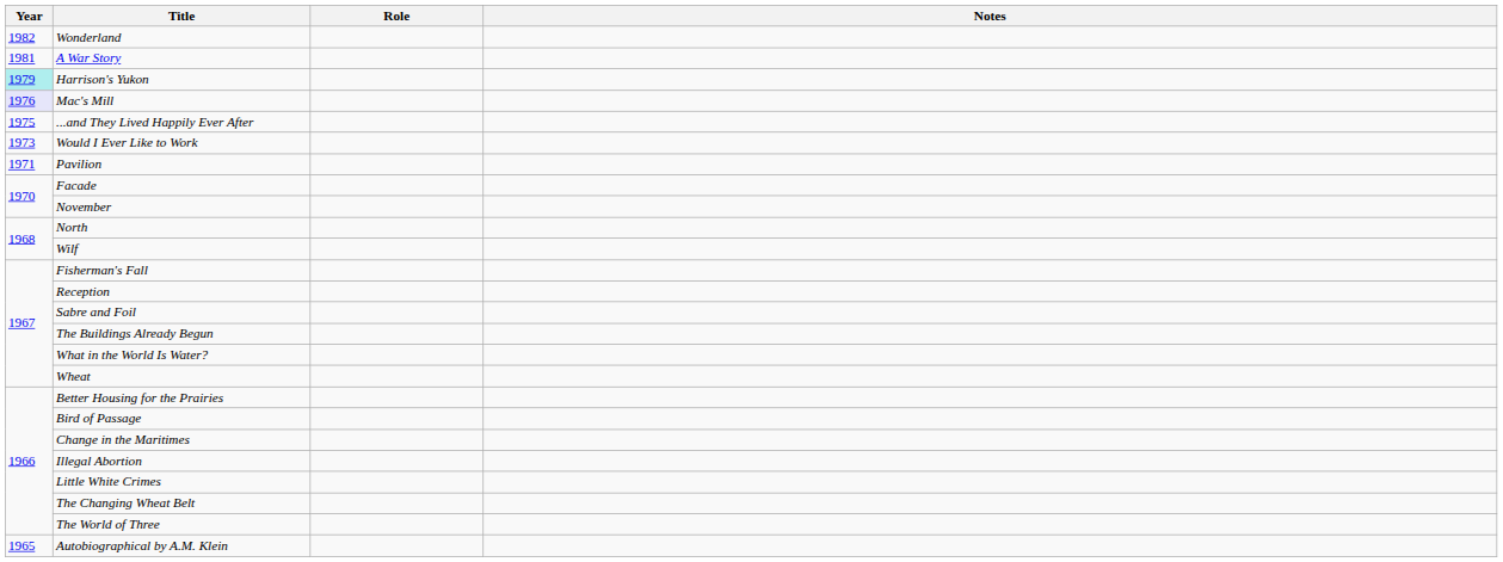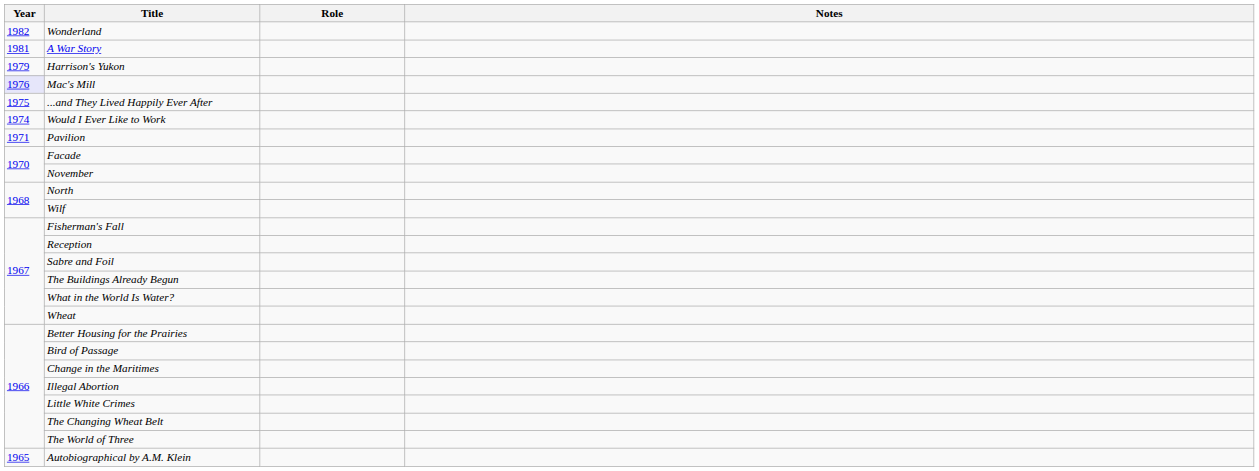Harrison's Yukon | Year: paleturquoise background -> no background
Would I Ever Like to Work | Year: 1973 -> 1974
